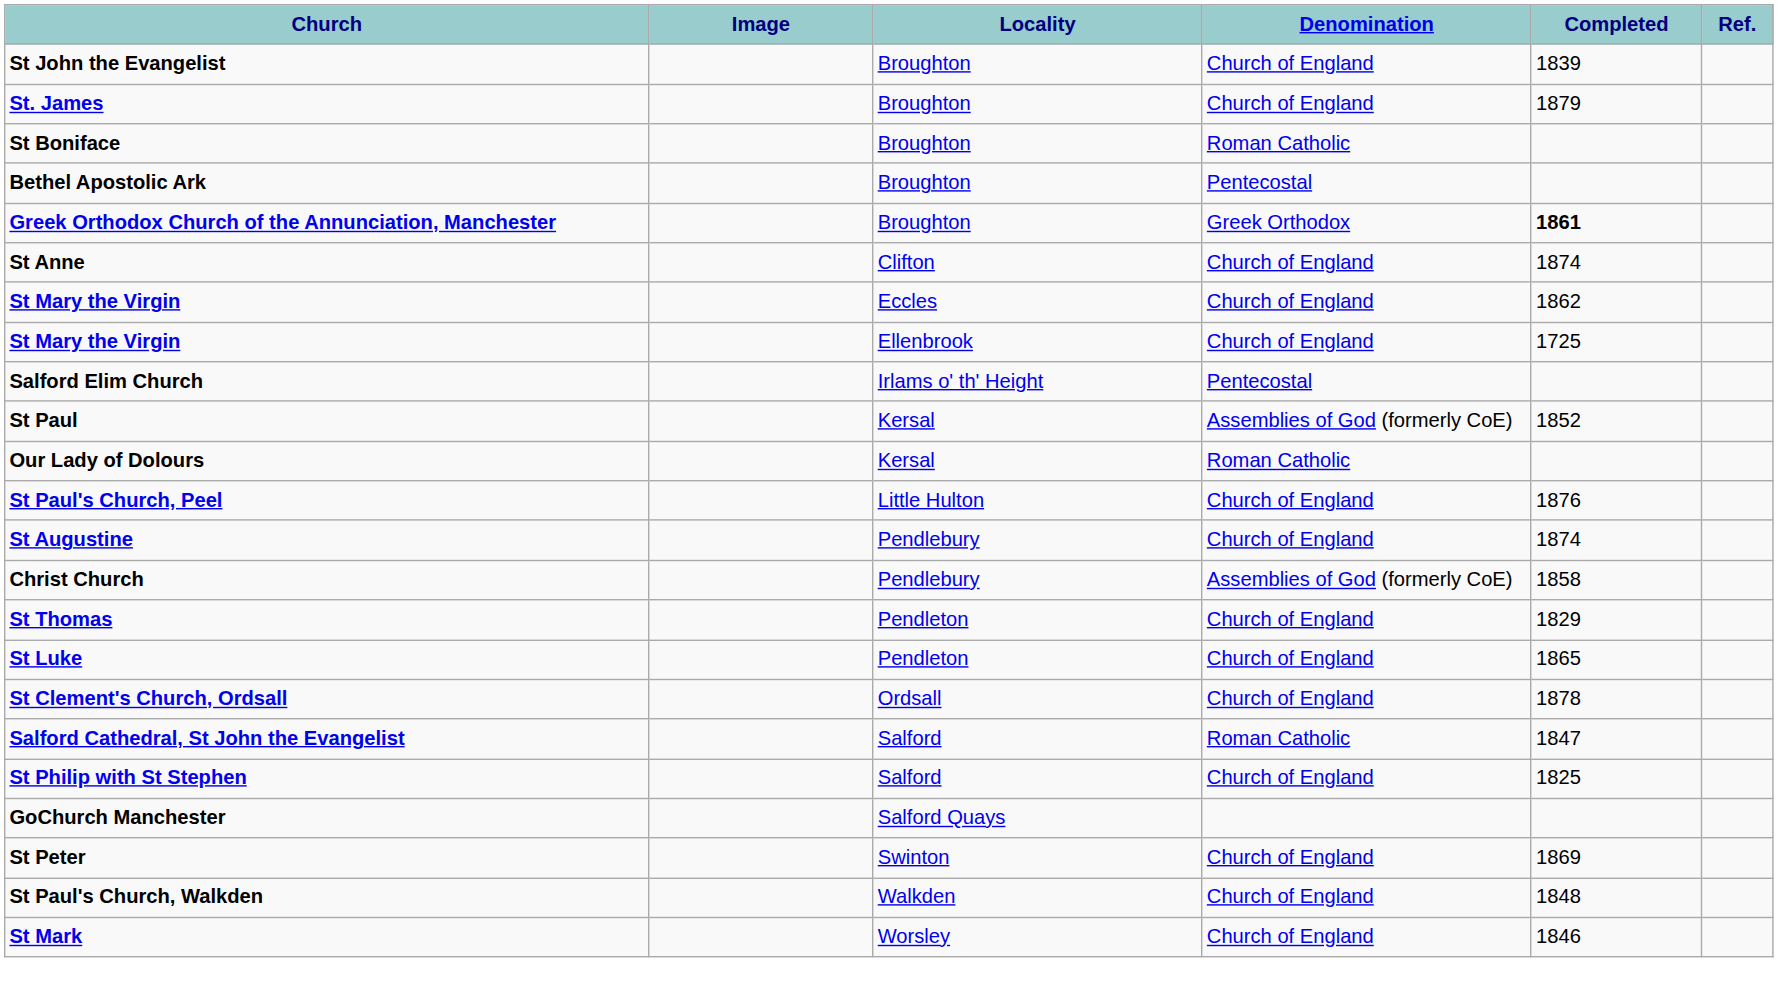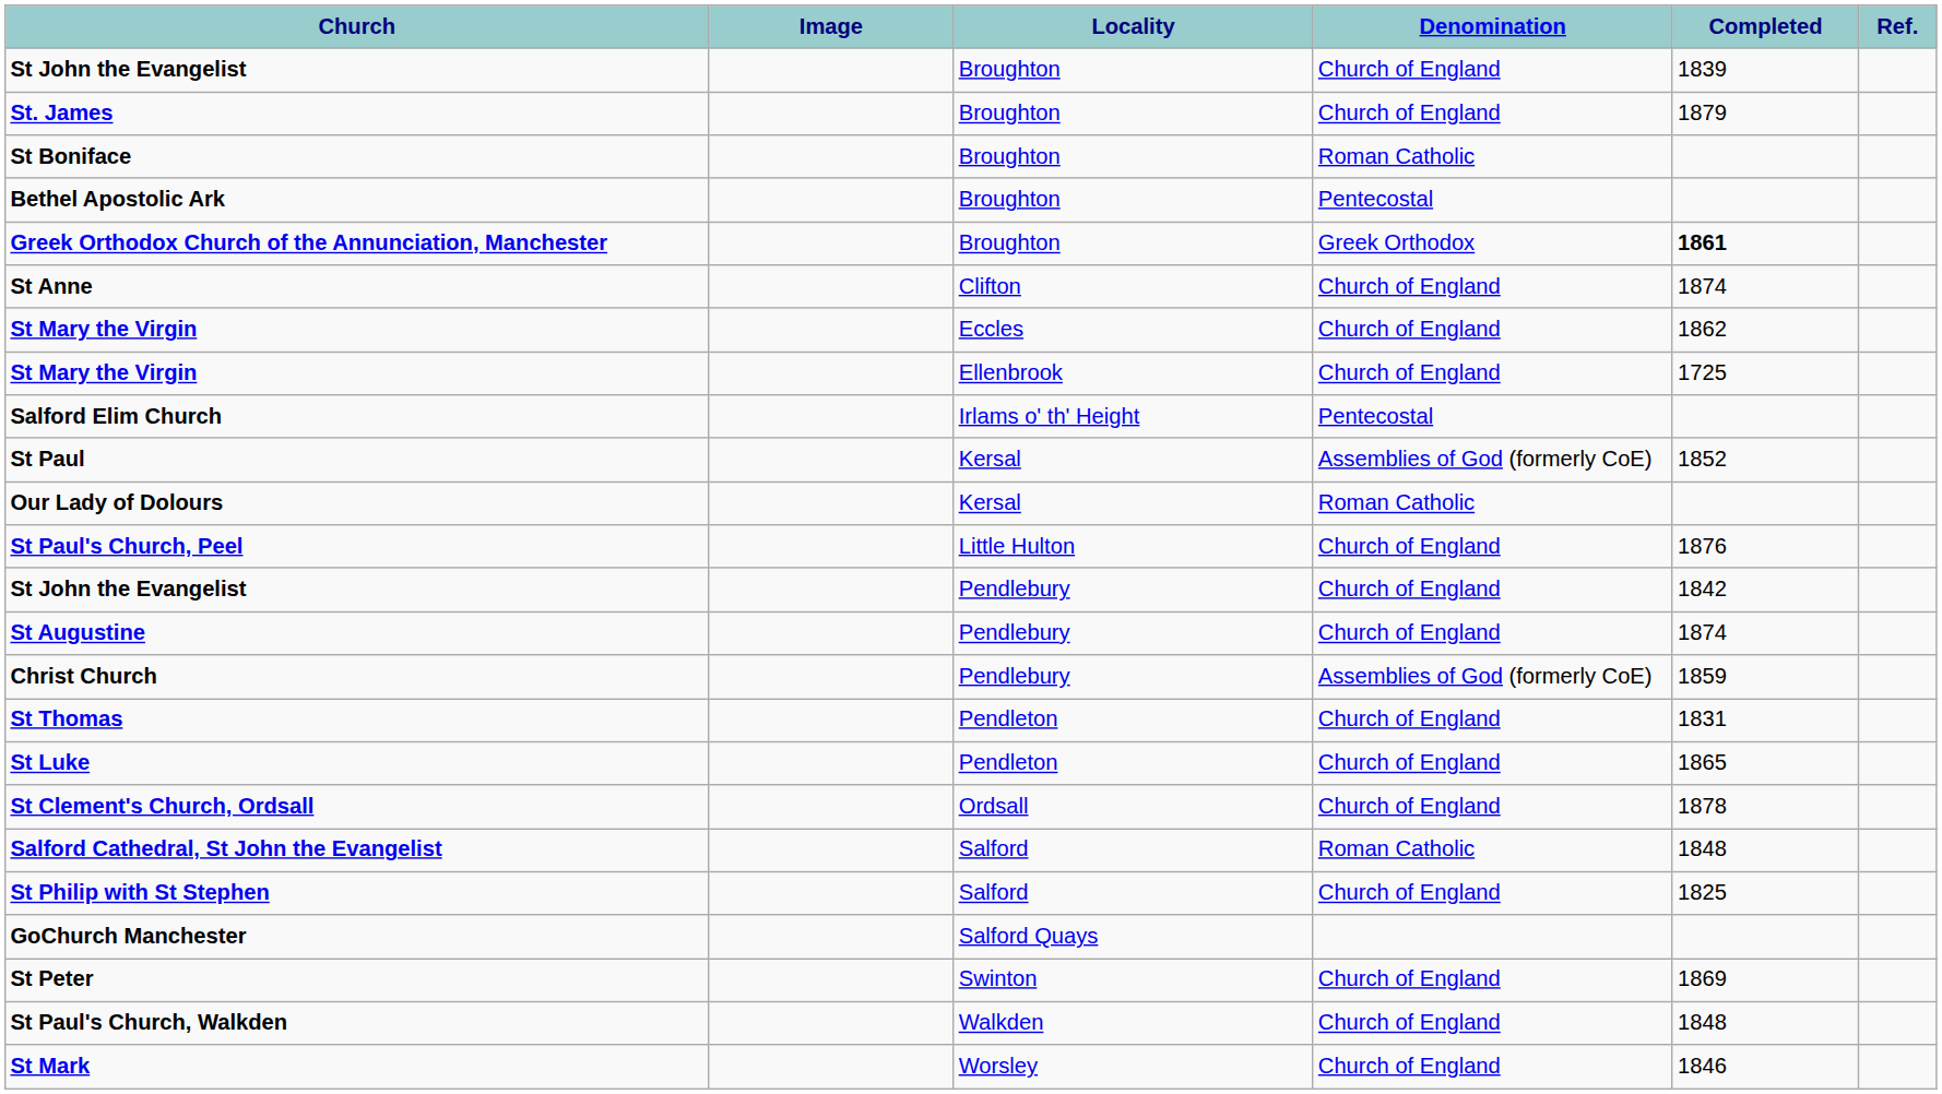+ row: St John the Evangelist | Pendlebury | Church of England | 1842
Christ Church | Completed: 1858 -> 1859
St Thomas | Completed: 1829 -> 1831
Salford Cathedral, St John the Evangelist | Completed: 1847 -> 1848
